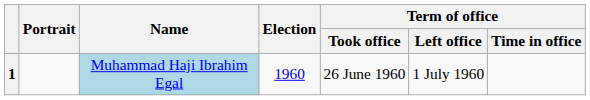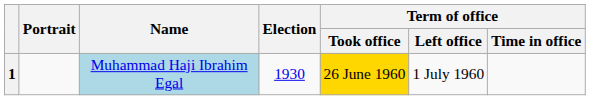1 | Election: 1960 -> 1930
1 | Term of office / Took office: no background -> gold background
